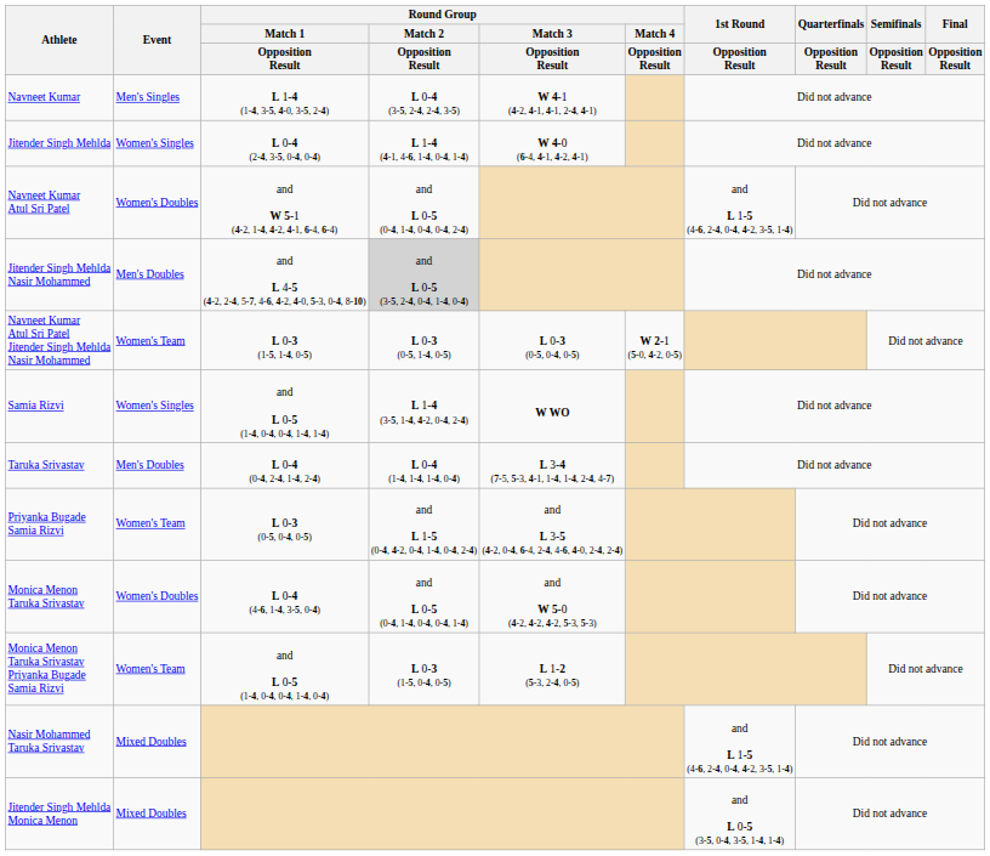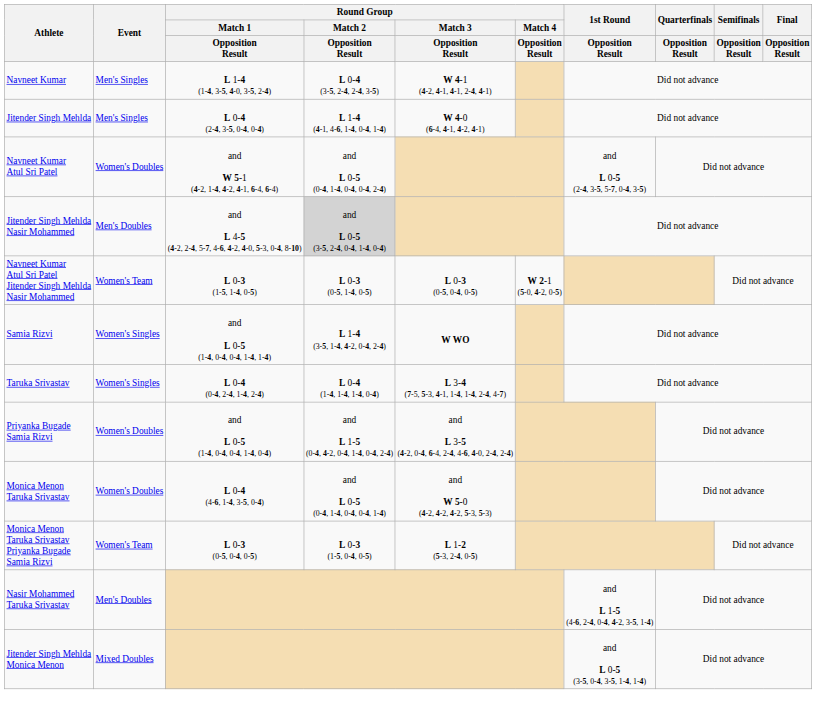Jitender Singh Mehlda | Event: Women's Singles -> Men's Singles
Navneet Kumar Atul Sri Patel | 1st Round / Opposition Result: and L 1-5 (4-6, 2-4, 0-4, 4-2, 3-5, 1-4) -> and L 0-5 (2-4, 3-5, 5-7, 0-4, 3-5)
Taruka Srivastav | Event: Men's Doubles -> Women's Singles
Priyanka Bugade Samia Rizvi | Event: Women's Team -> Women's Doubles
Priyanka Bugade Samia Rizvi | Round Group / Match 1 / Opposition Result: L 0-3 (0-5, 0-4, 0-5) -> and L 0-5 (1-4, 0-4, 0-4, 1-4, 0-4)
Monica Menon Taruka Srivastav Priyanka Bugade Samia Rizvi | Round Group / Match 1 / Opposition Result: and L 0-5 (1-4, 0-4, 0-4, 1-4, 0-4) -> L 0-3 (0-5, 0-4, 0-5)
Nasir Mohammed Taruka Srivastav | Event: Mixed Doubles -> Men's Doubles
